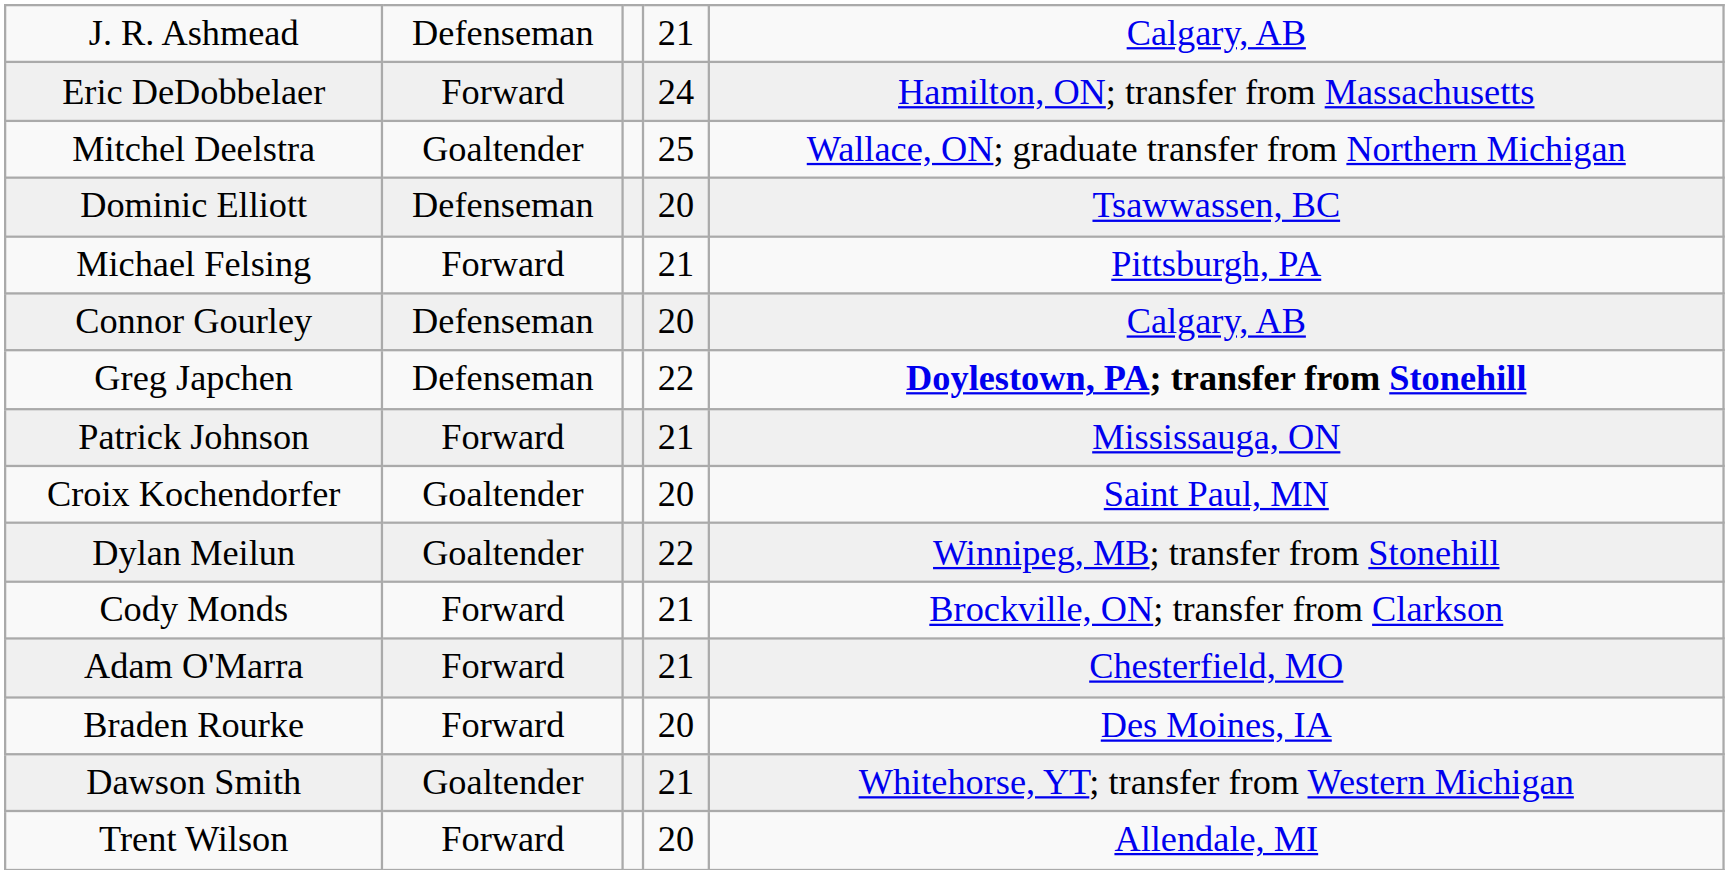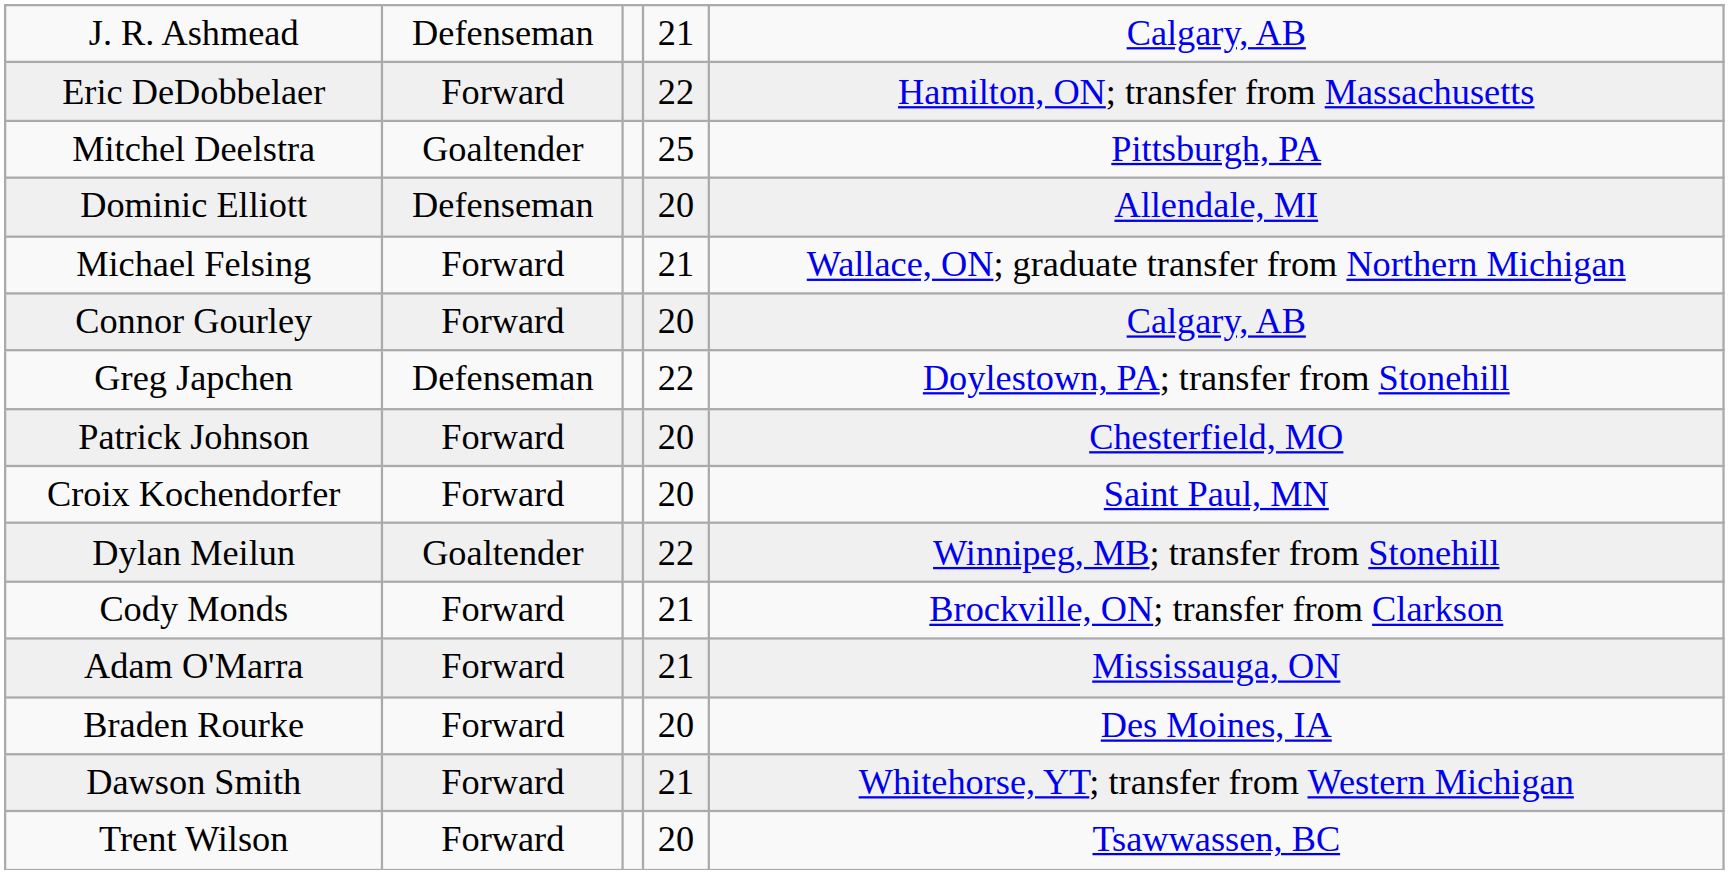Eric DeDobbelaer | column 4: 24 -> 22
Mitchel Deelstra | column 5: Wallace, ON; graduate transfer from Northern Michigan -> Pittsburgh, PA
Dominic Elliott | column 5: Tsawwassen, BC -> Allendale, MI
Michael Felsing | column 5: Pittsburgh, PA -> Wallace, ON; graduate transfer from Northern Michigan
Connor Gourley | column 2: Defenseman -> Forward
Greg Japchen | column 5: bold -> normal
Patrick Johnson | column 4: 21 -> 20
Patrick Johnson | column 5: Mississauga, ON -> Chesterfield, MO
Croix Kochendorfer | column 2: Goaltender -> Forward
Adam O'Marra | column 5: Chesterfield, MO -> Mississauga, ON
Dawson Smith | column 2: Goaltender -> Forward
Trent Wilson | column 5: Allendale, MI -> Tsawwassen, BC
